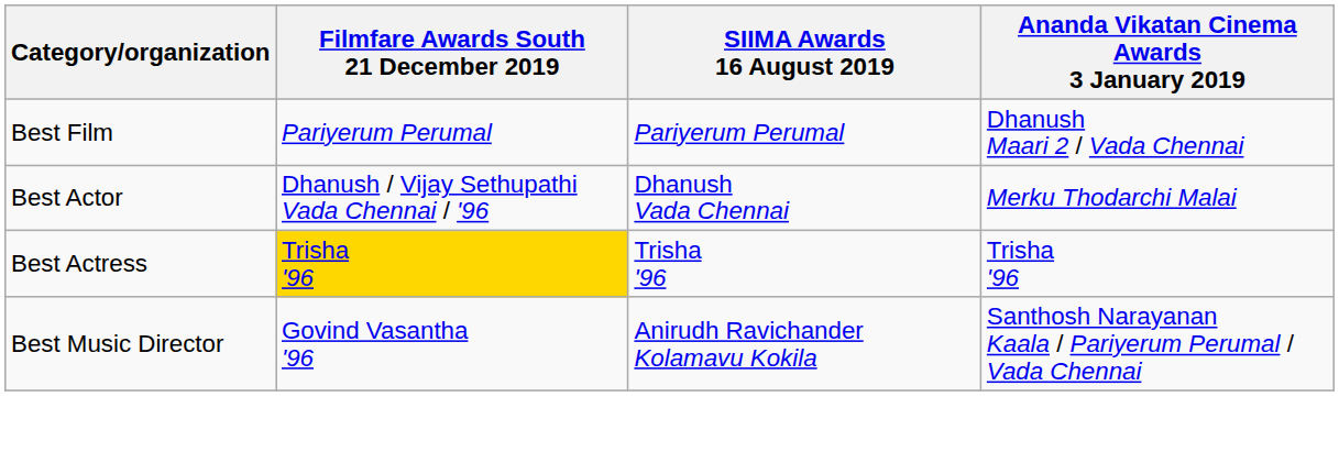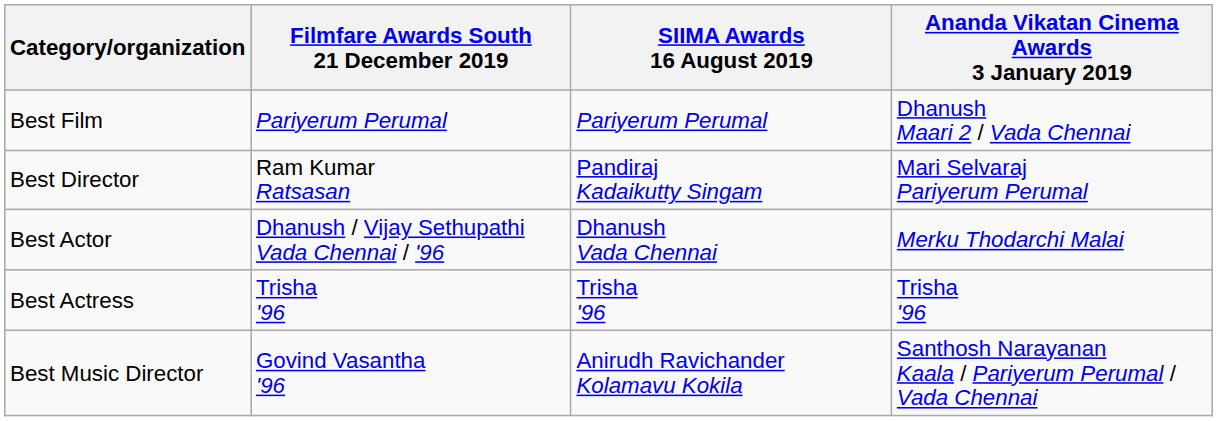+ row: Best Director | Ram Kumar Ratsasan | Pandiraj Kadaikutty Singam | Mari Selvaraj Pariyerum Perumal
Best Actress | Filmfare Awards South 21 December 2019: gold background -> no background
